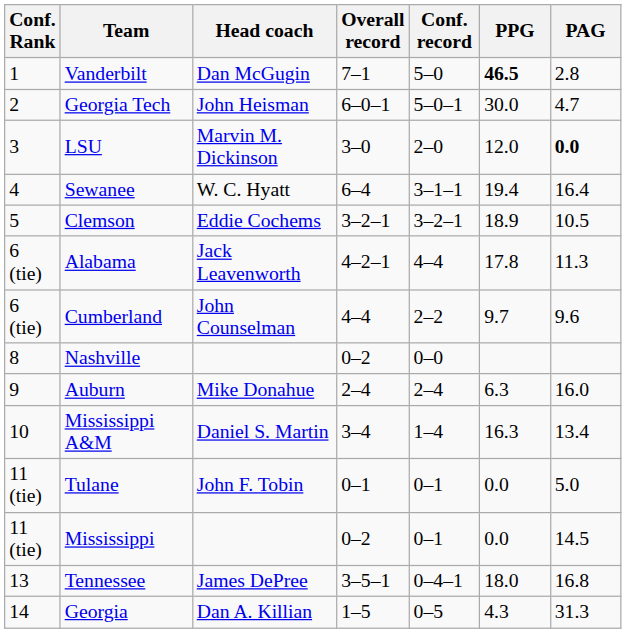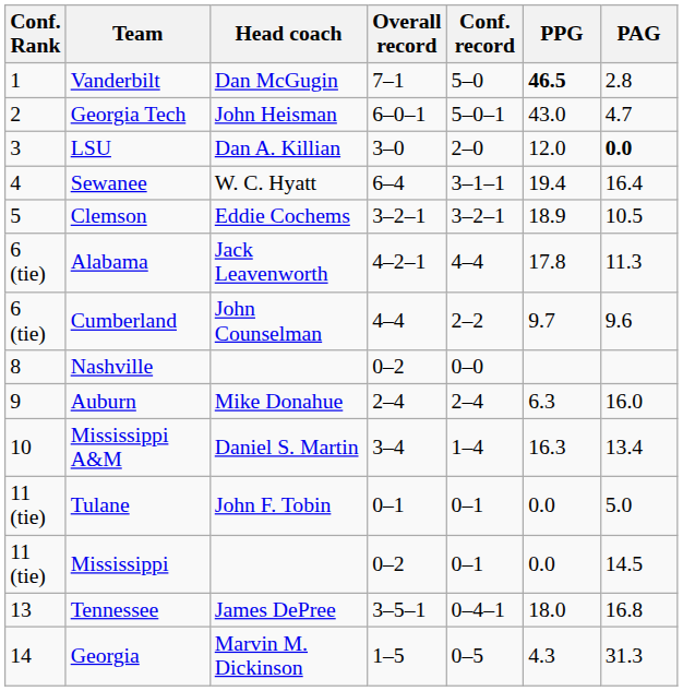Georgia Tech | PPG: 30.0 -> 43.0
LSU | Head coach: Marvin M. Dickinson -> Dan A. Killian
Georgia | Head coach: Dan A. Killian -> Marvin M. Dickinson
